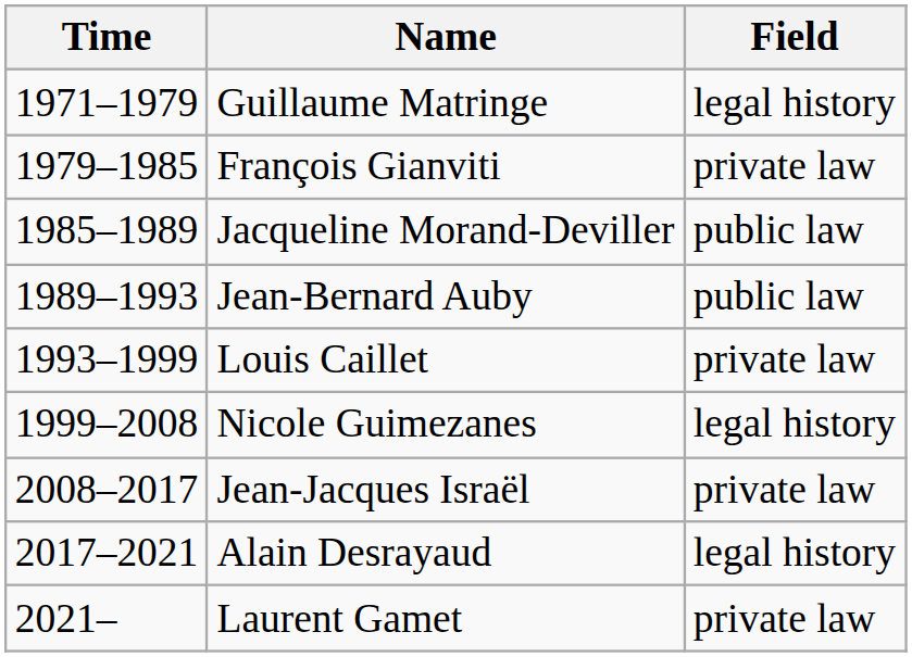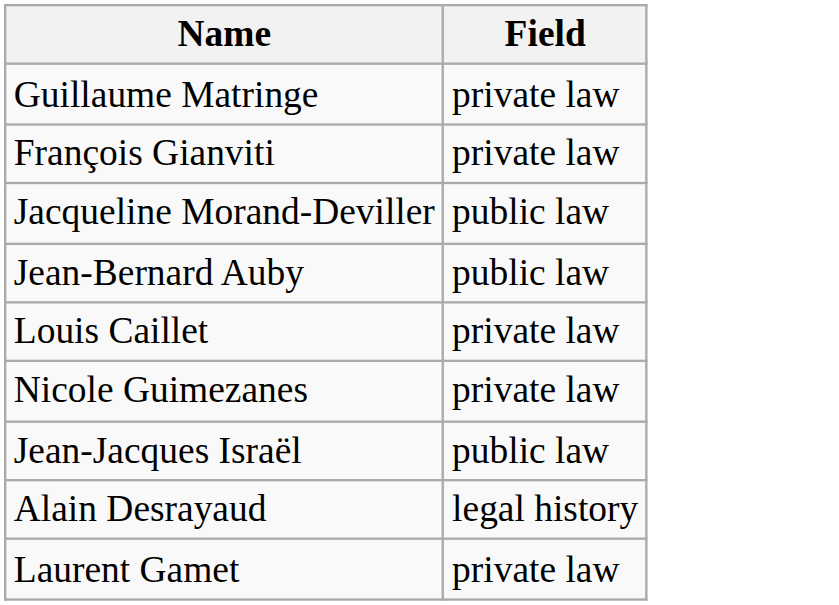- column: Time | 1971–1979 | 1979–1985 | 1985–1989 | 1989–1993 | 1993–1999 | 1999–2008 | 2008–2017 | 2017–2021 | 2021–
Guillaume Matringe | Field: legal history -> private law
Nicole Guimezanes | Field: legal history -> private law
Jean-Jacques Israël | Field: private law -> public law
